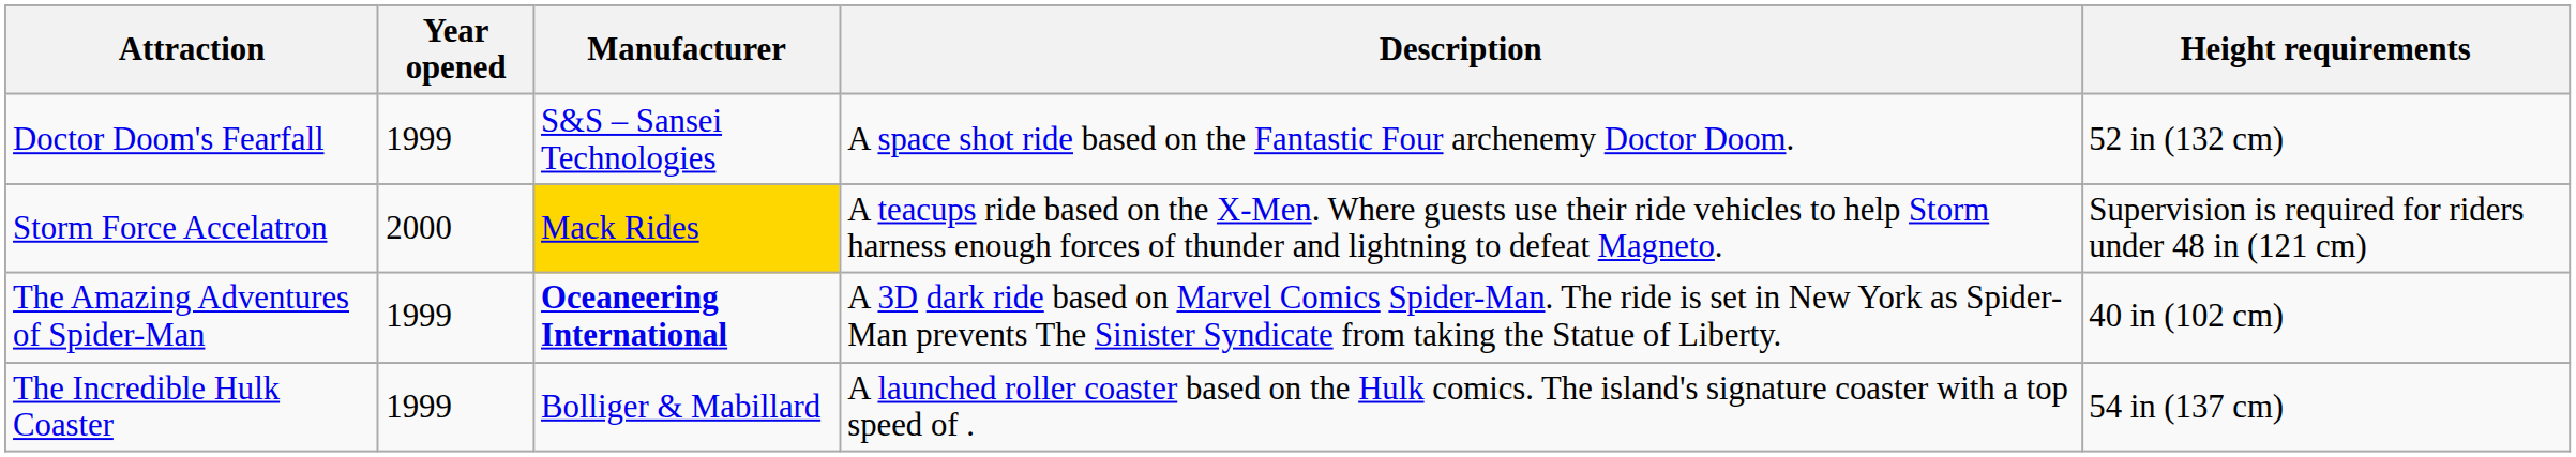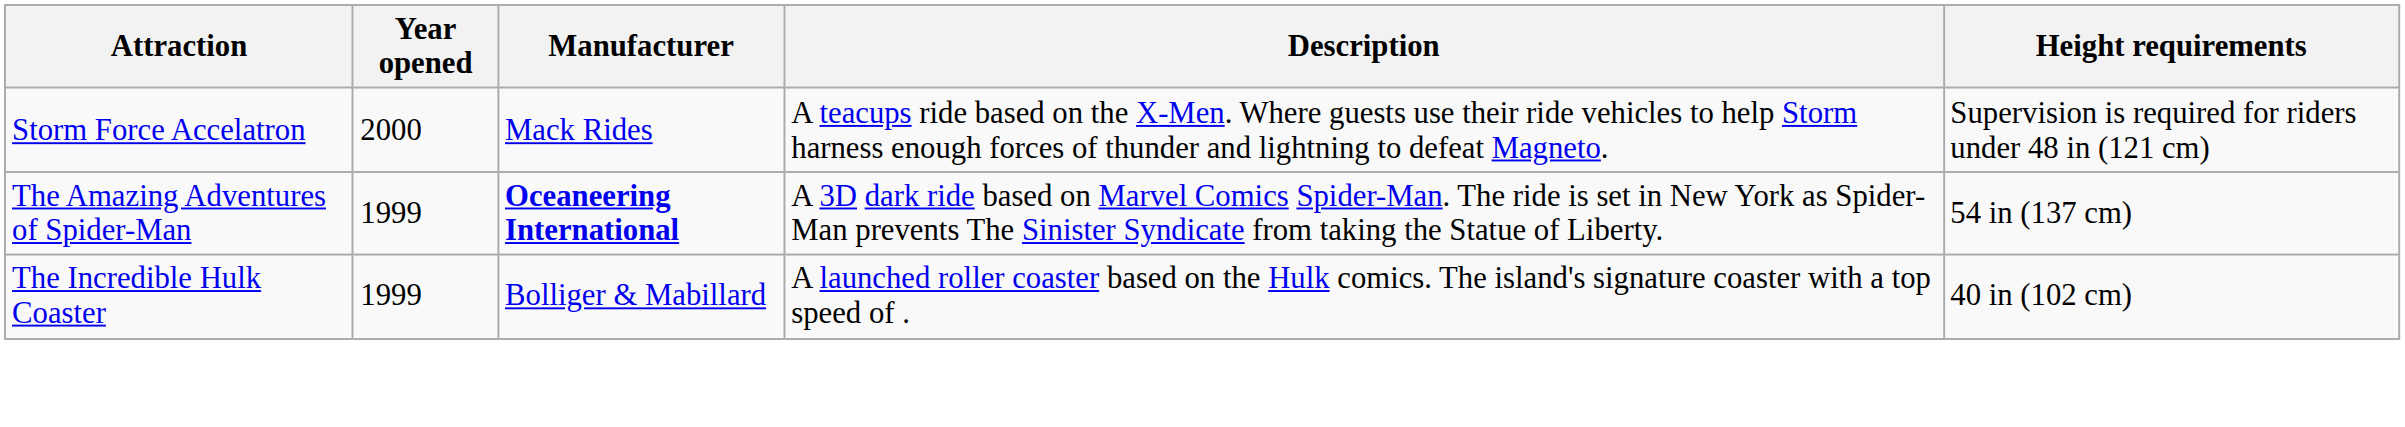- row: Doctor Doom's Fearfall | 1999 | S&S – Sansei Technologies | A space shot ride based on the Fantastic Four archenemy Doctor Doom. | 52 in (132 cm)
Storm Force Accelatron | Manufacturer: gold background -> no background
The Amazing Adventures of Spider-Man | Height requirements: 40 in (102 cm) -> 54 in (137 cm)
The Incredible Hulk Coaster | Height requirements: 54 in (137 cm) -> 40 in (102 cm)
